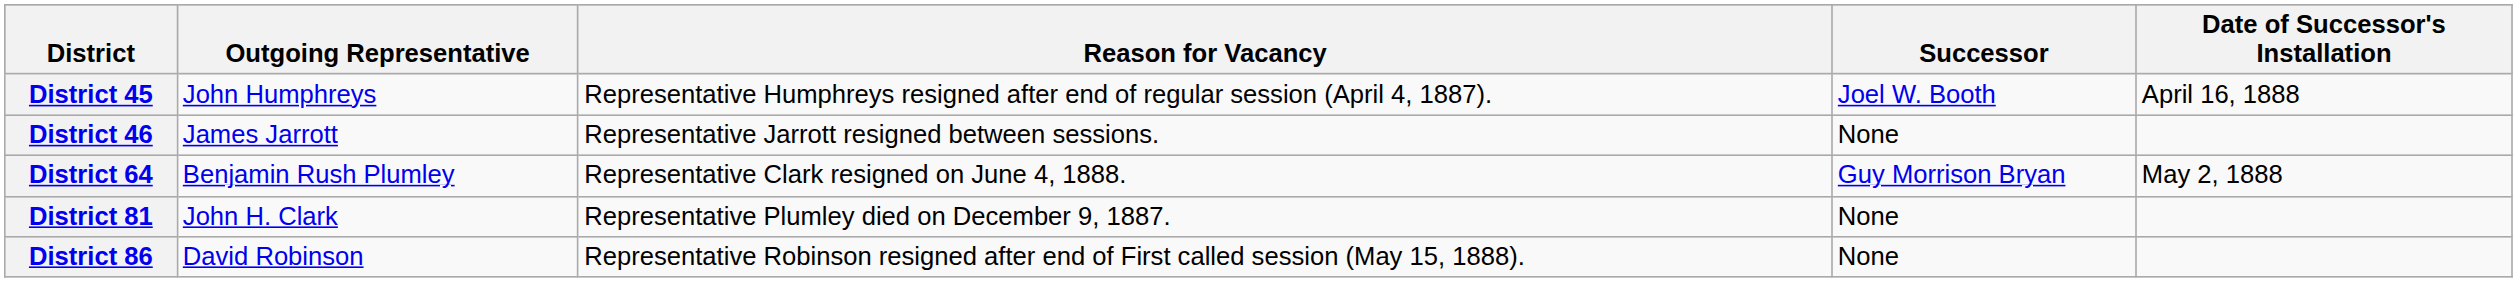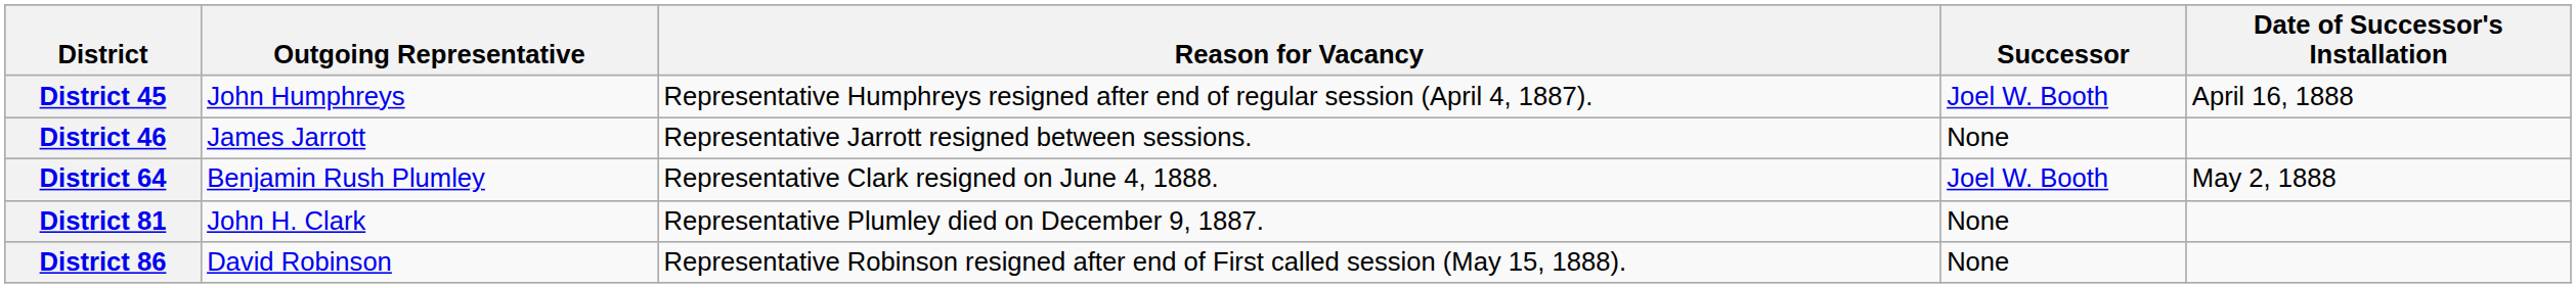District 64 | Successor: Guy Morrison Bryan -> Joel W. Booth
